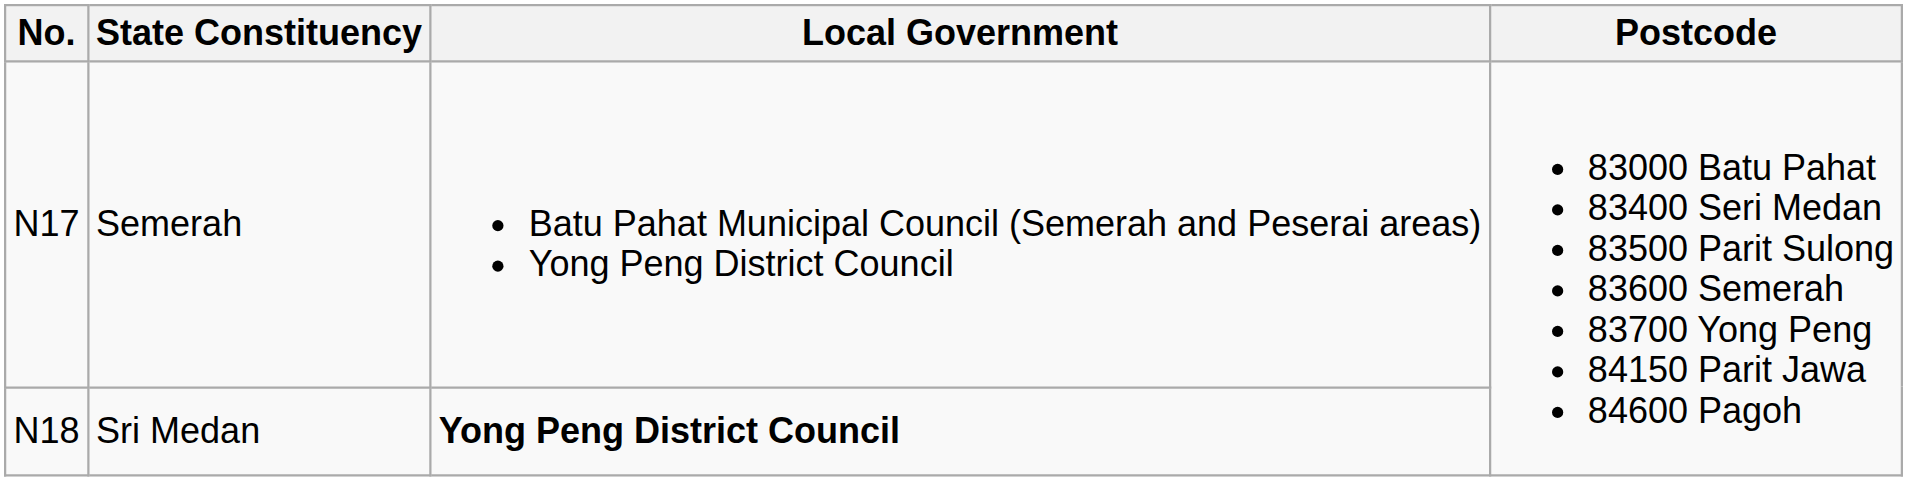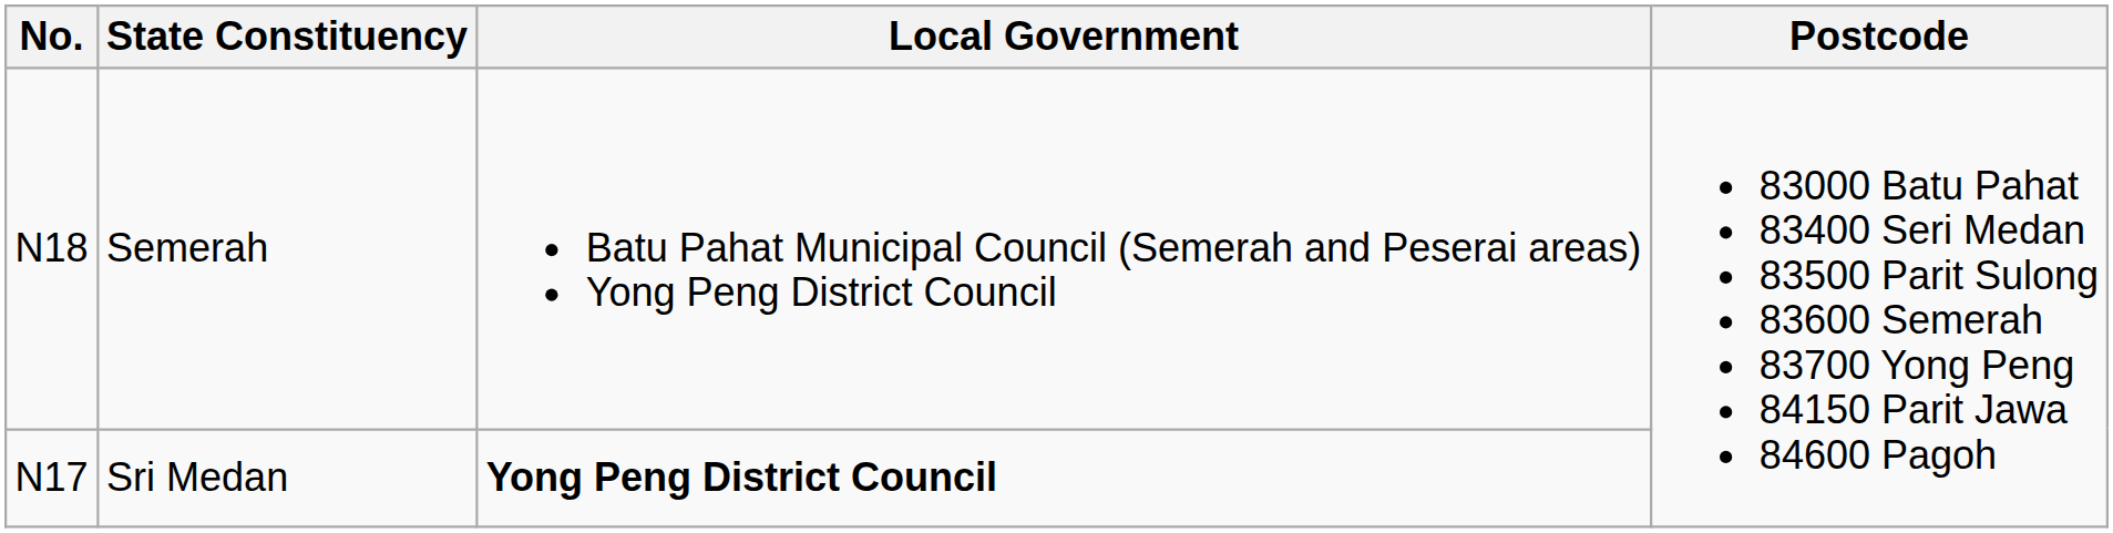Semerah | No.: N17 -> N18
Sri Medan | No.: N18 -> N17
